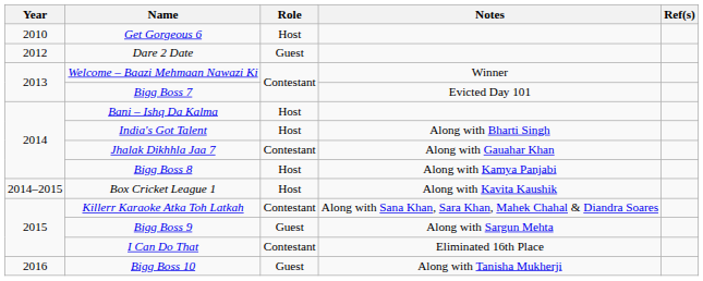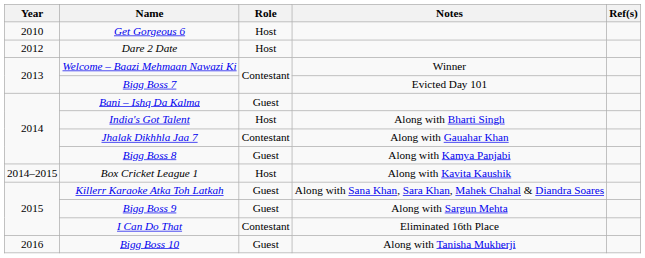Dare 2 Date | Role: Guest -> Host
Bani – Ishq Da Kalma | Role: Host -> Guest
Bigg Boss 8 | Role: Host -> Guest
Killerr Karaoke Atka Toh Latkah | Role: Contestant -> Guest
